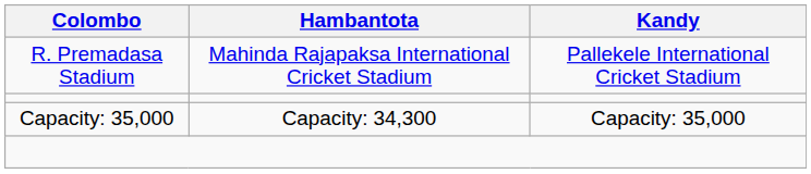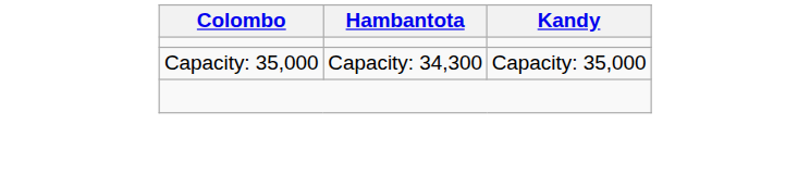- row: R. Premadasa Stadium | Mahinda Rajapaksa International Cricket Stadium | Pallekele International Cricket Stadium
